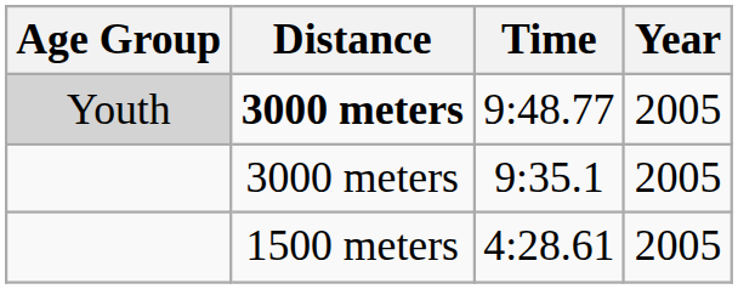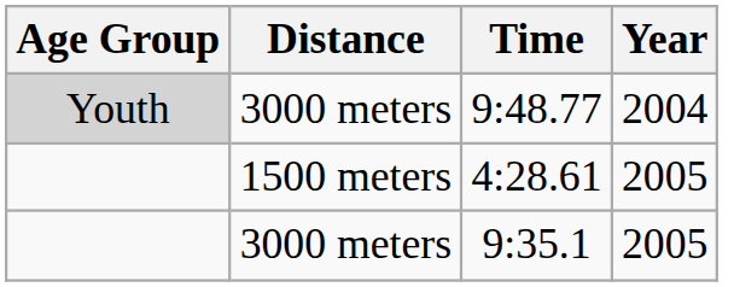9:48.77 | Distance: bold -> normal
9:48.77 | Year: 2005 -> 2004
rows swapped: 4:28.61 <-> 9:35.1
